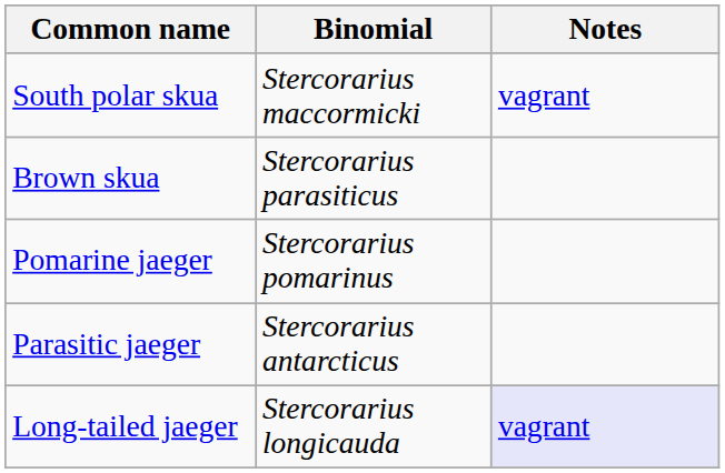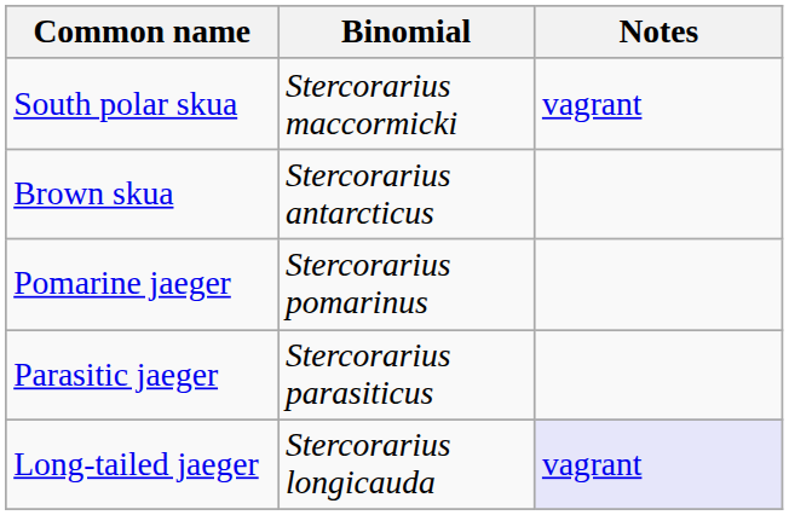Brown skua | Binomial: Stercorarius parasiticus -> Stercorarius antarcticus
Parasitic jaeger | Binomial: Stercorarius antarcticus -> Stercorarius parasiticus
